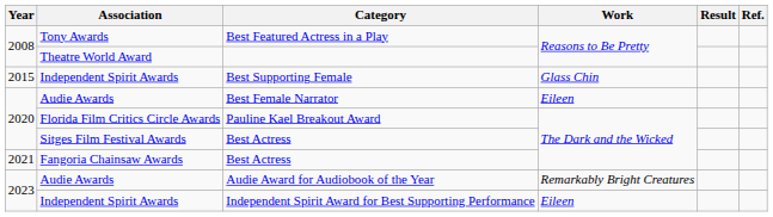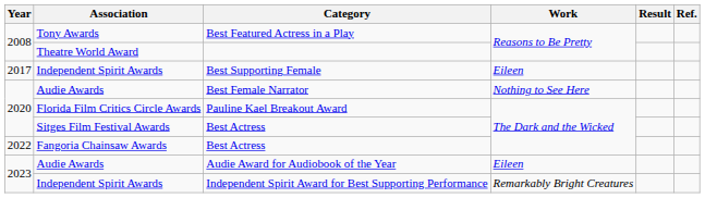Best Supporting Female | Year: 2015 -> 2017
Best Supporting Female | Work: Glass Chin -> Eileen
Best Female Narrator | Work: Eileen -> Nothing to See Here
Fangoria Chainsaw Awards / Best Actress | Year: 2021 -> 2022
Audie Award for Audiobook of the Year | Work: Remarkably Bright Creatures -> Eileen
Independent Spirit Award for Best Supporting Performance | Work: Eileen -> Remarkably Bright Creatures
